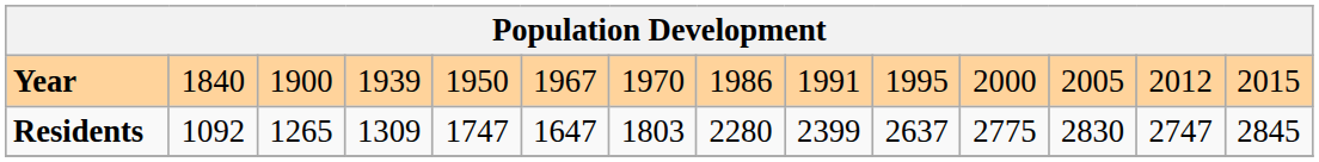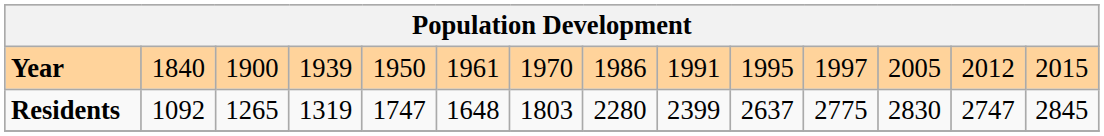Year | column 6: 1967 -> 1961
Year | column 11: 2000 -> 1997
Residents | column 4: 1309 -> 1319
Residents | column 6: 1647 -> 1648
